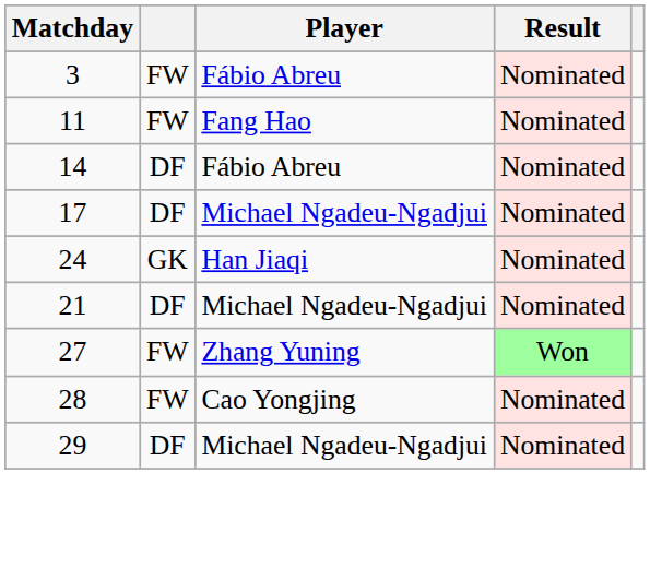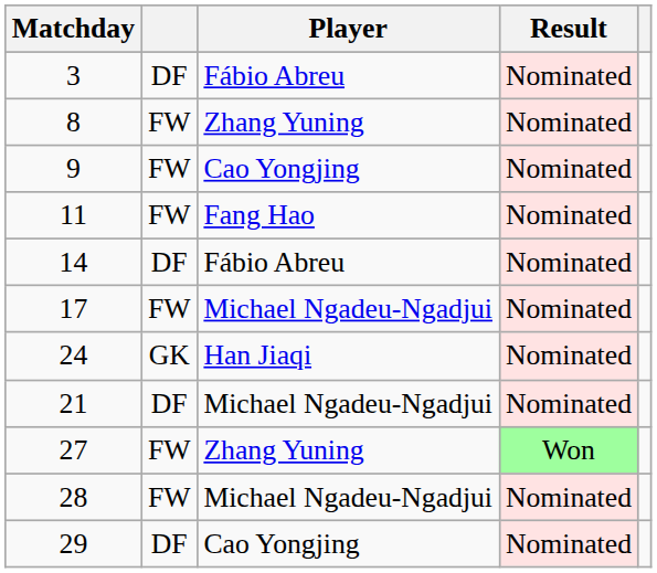3 | column 2: FW -> DF
+ row: 8 | FW | Zhang Yuning | Nominated
+ row: 9 | FW | Cao Yongjing | Nominated
17 | column 2: DF -> FW
28 | Player: Cao Yongjing -> Michael Ngadeu-Ngadjui
29 | Player: Michael Ngadeu-Ngadjui -> Cao Yongjing
